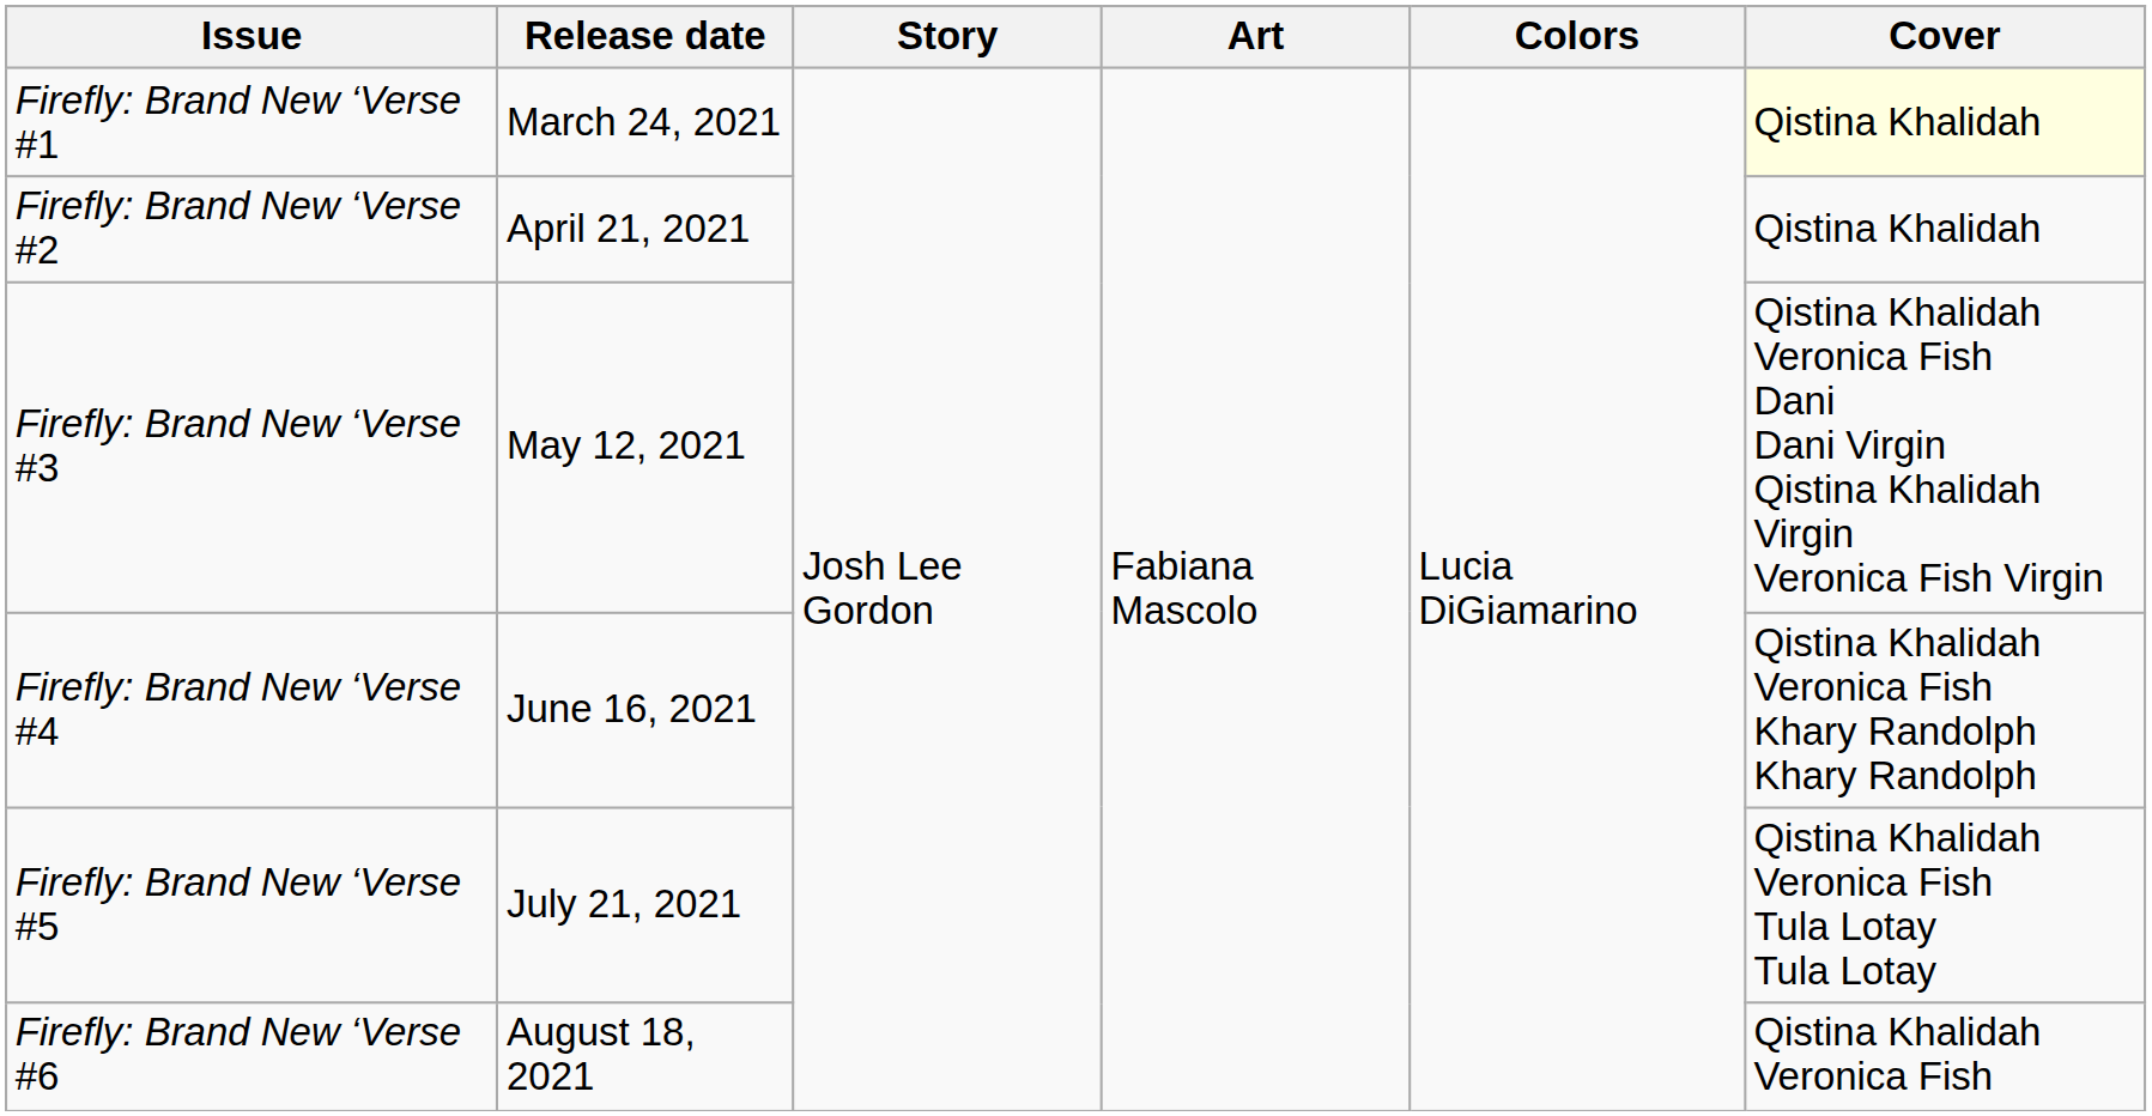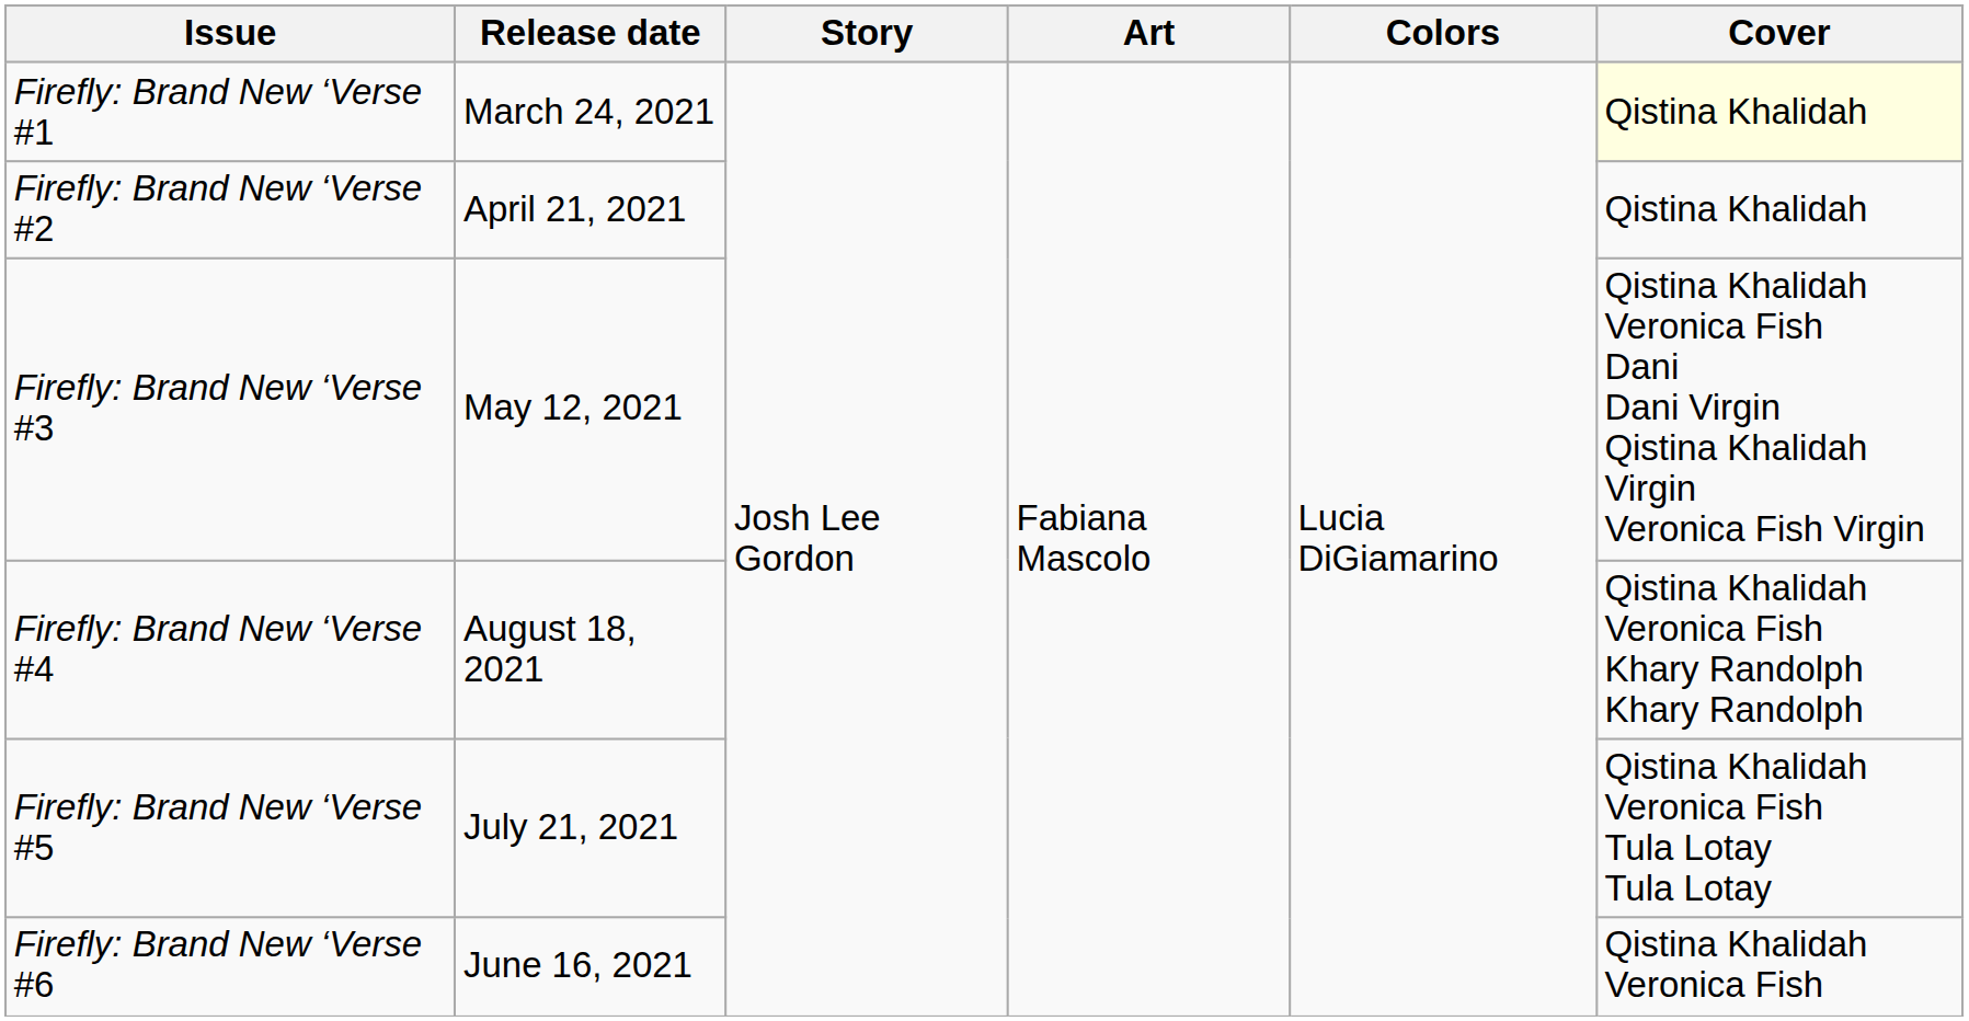Firefly: Brand New ‘Verse #4 | Release date: June 16, 2021 -> August 18, 2021
Firefly: Brand New ‘Verse #6 | Release date: August 18, 2021 -> June 16, 2021
